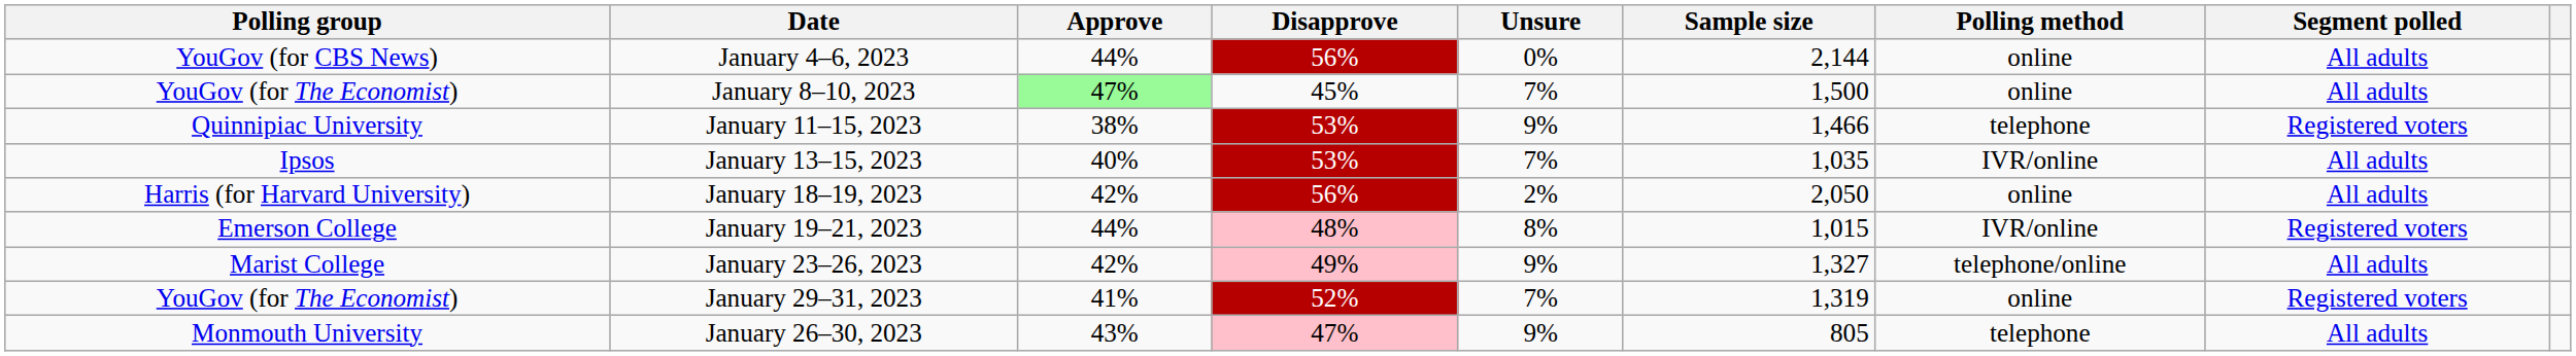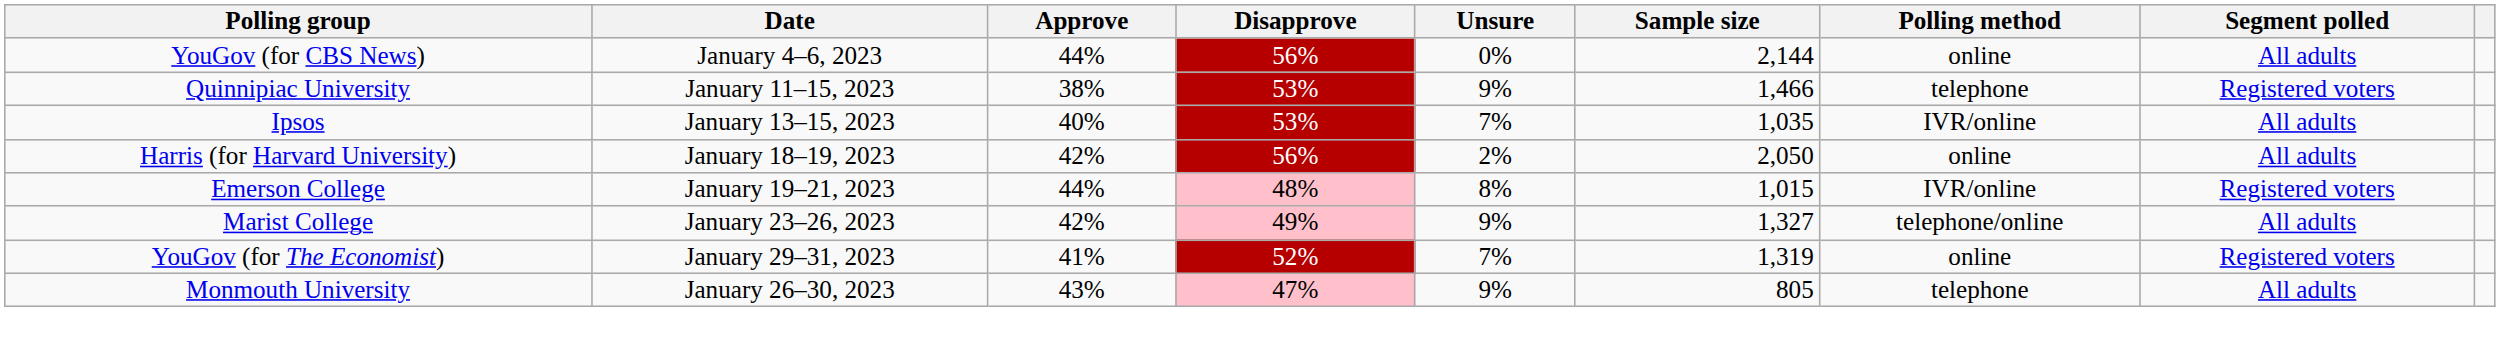- row: YouGov (for The Economist) | January 8–10, 2023 | 47% | 45% | 7% | 1,500 | online | All adults
